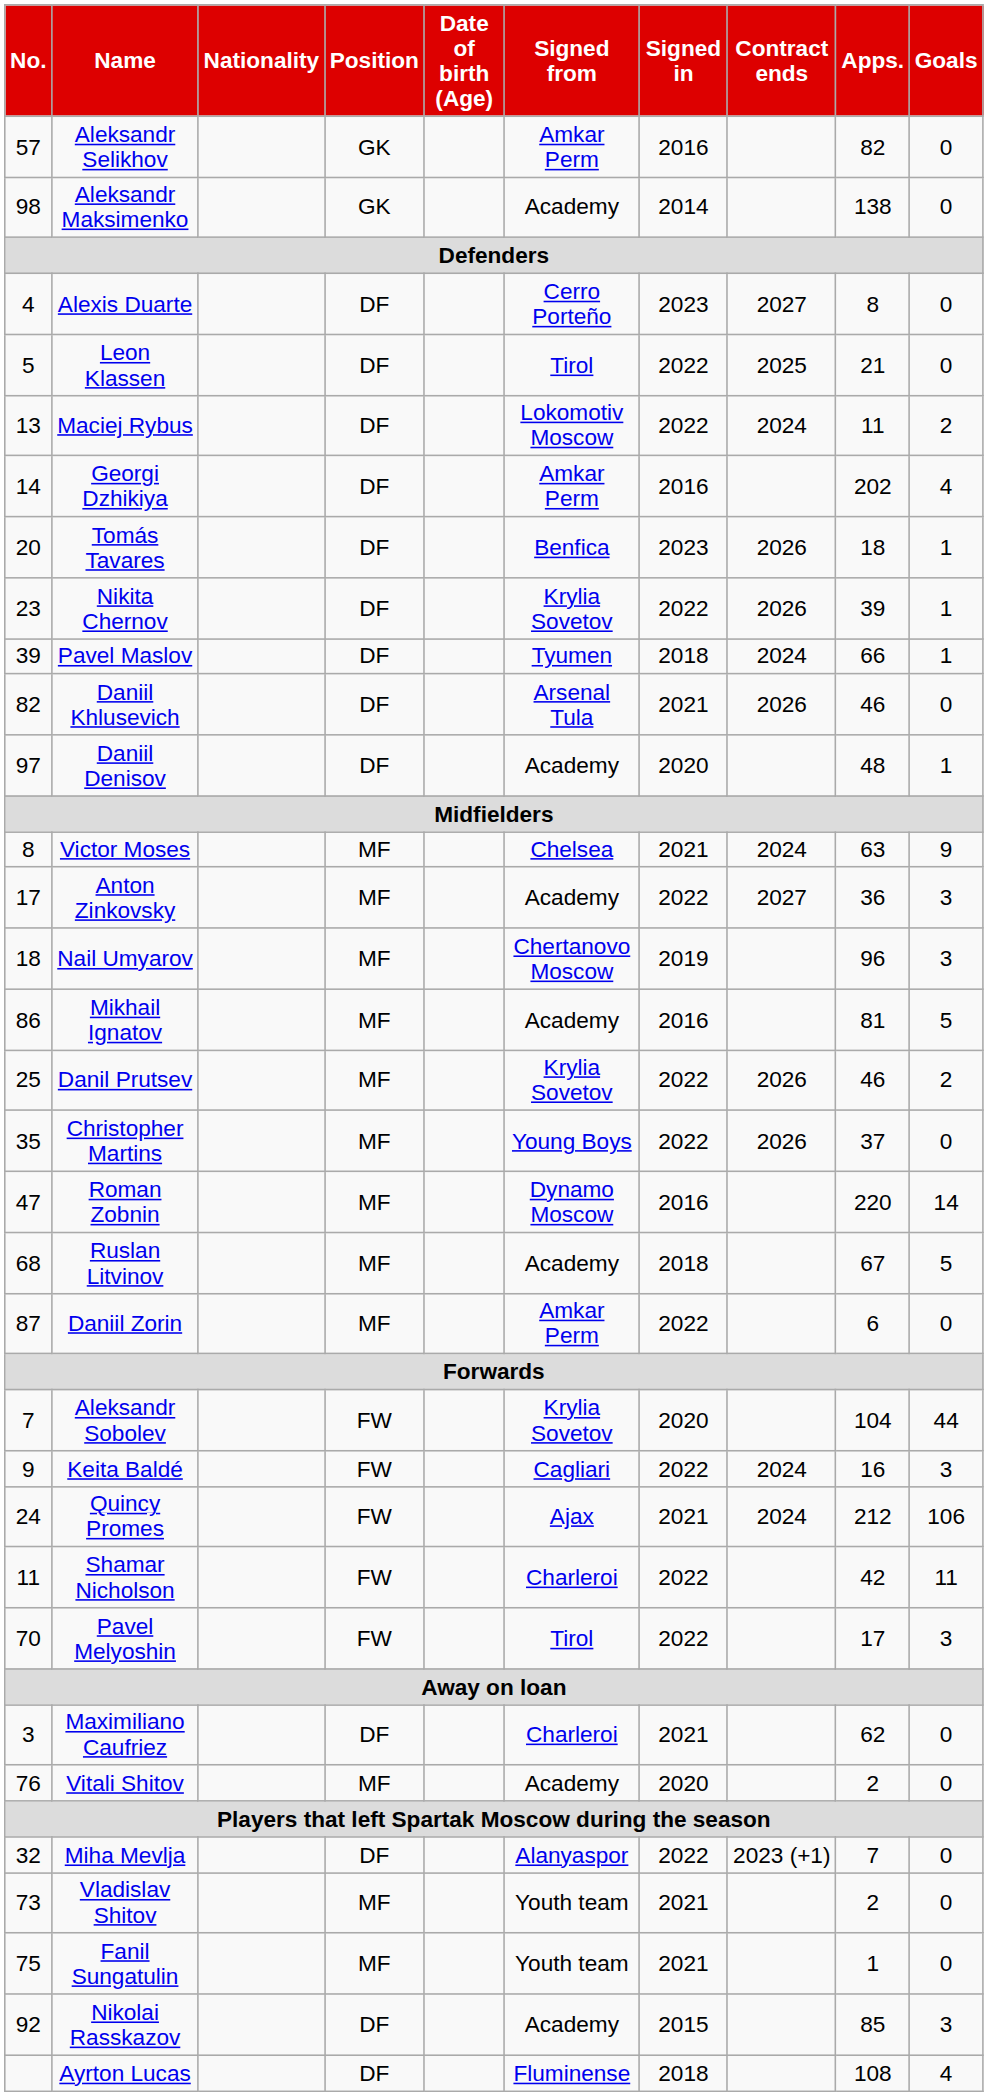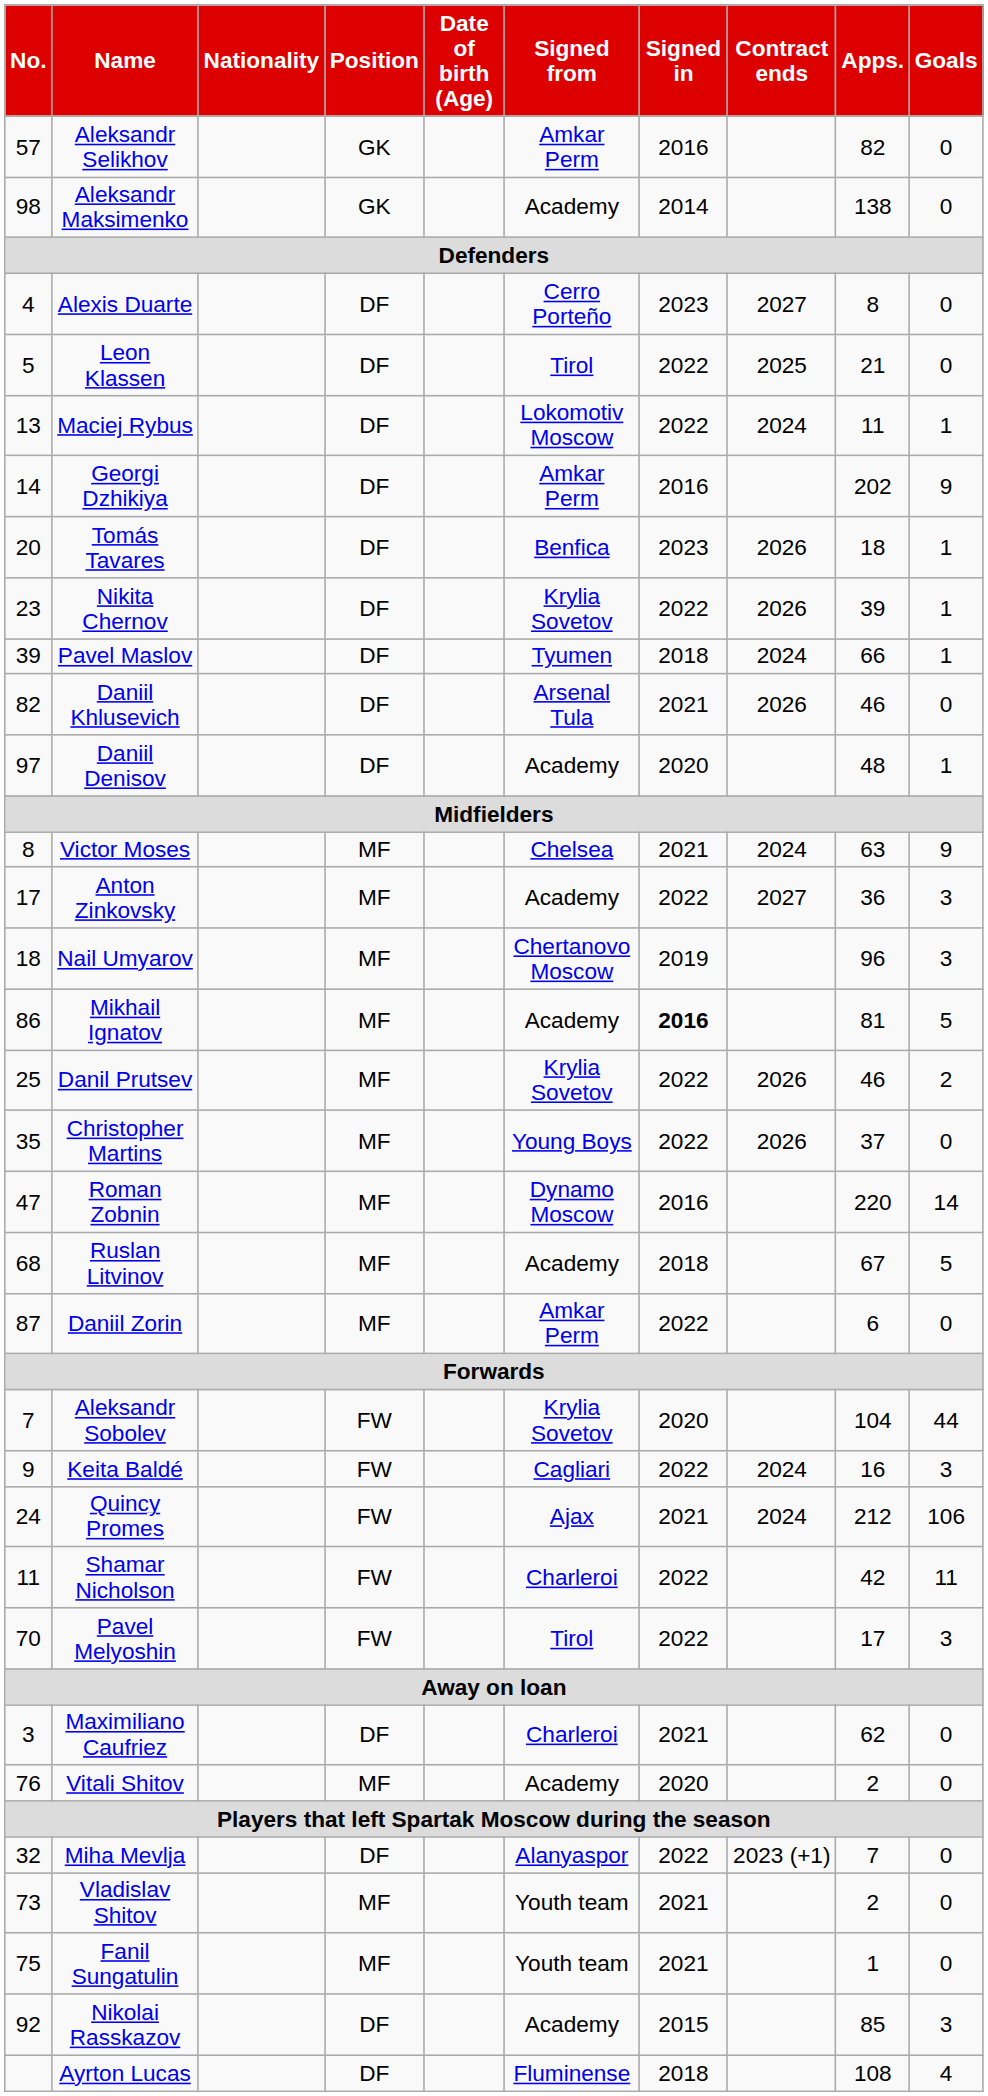Maciej Rybus | Goals: 2 -> 1
Georgi Dzhikiya | Goals: 4 -> 9
Mikhail Ignatov | Signed in: normal -> bold
